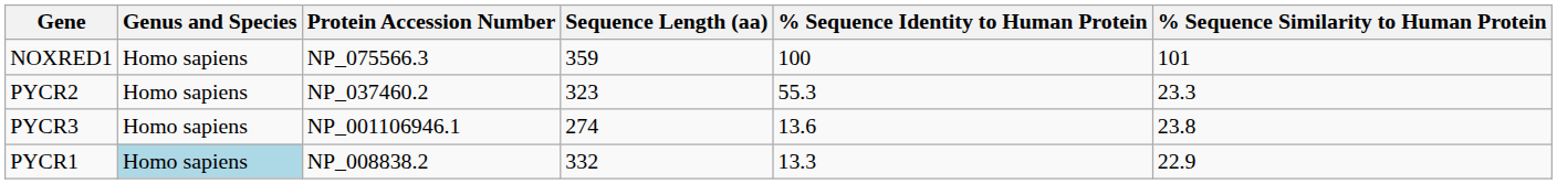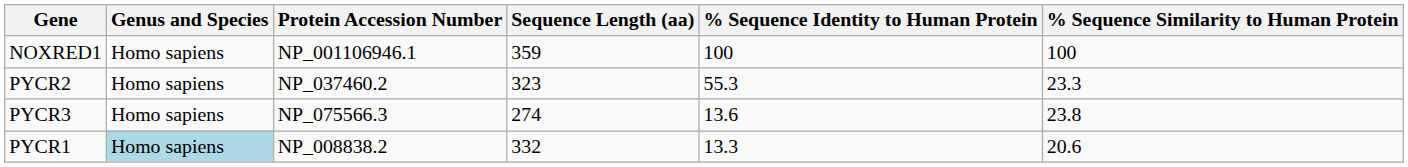NOXRED1 | Protein Accession Number: NP_075566.3 -> NP_001106946.1
NOXRED1 | % Sequence Similarity to Human Protein: 101 -> 100
PYCR3 | Protein Accession Number: NP_001106946.1 -> NP_075566.3
PYCR1 | % Sequence Similarity to Human Protein: 22.9 -> 20.6
